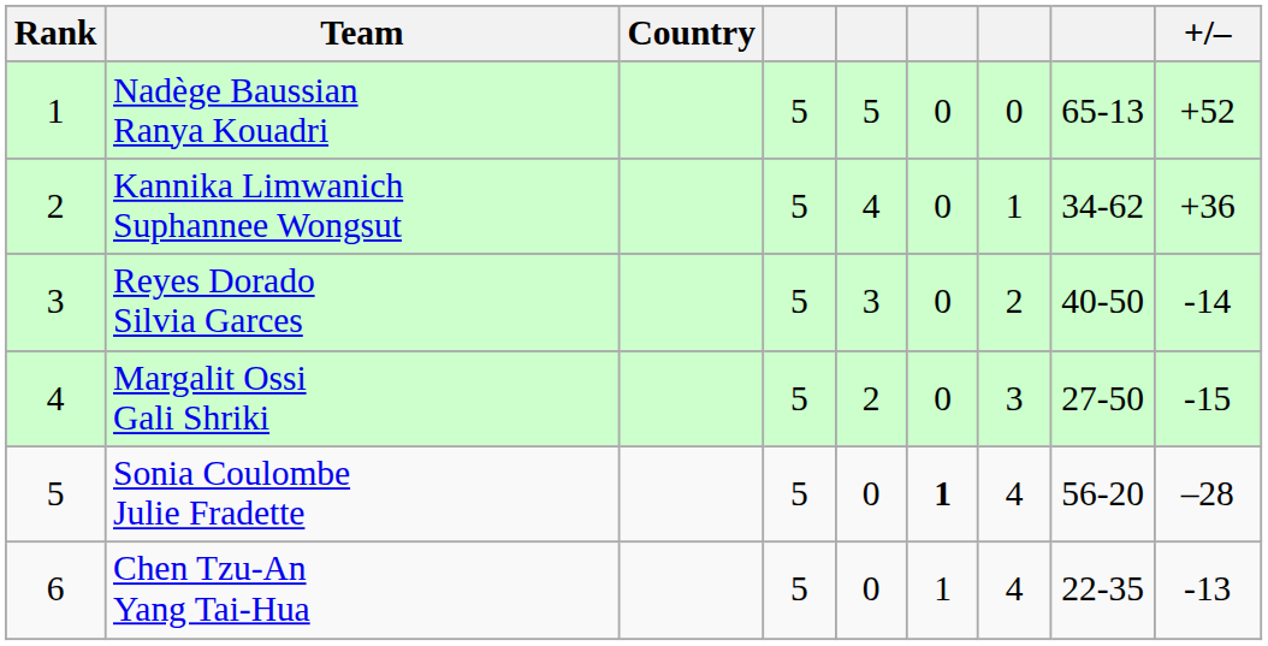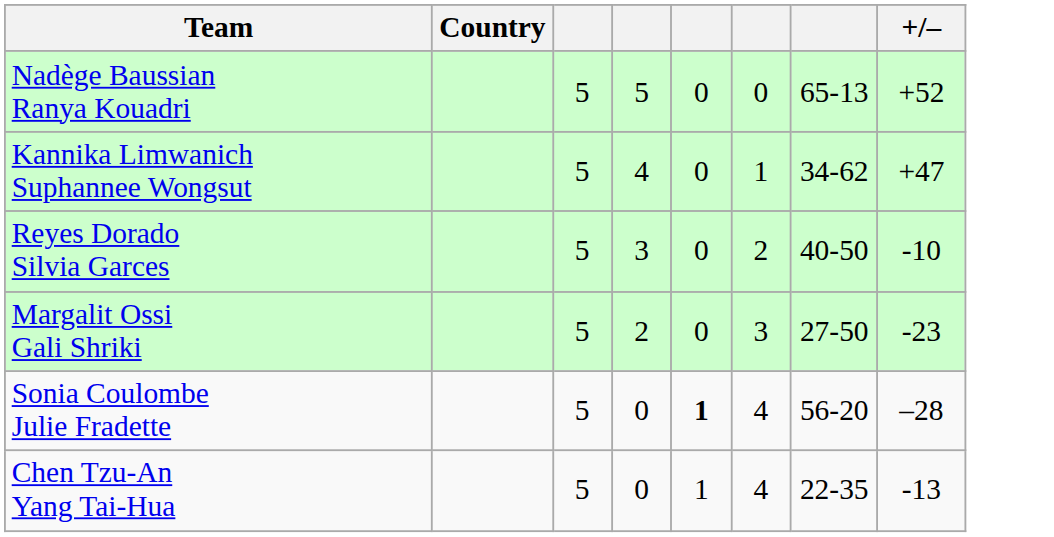- column: Rank | 1 | 2 | 3 | 4 | 5 | 6
Kannika Limwanich Suphannee Wongsut | +/–: +36 -> +47
Reyes Dorado Silvia Garces | +/–: -14 -> -10
Margalit Ossi Gali Shriki | +/–: -15 -> -23
